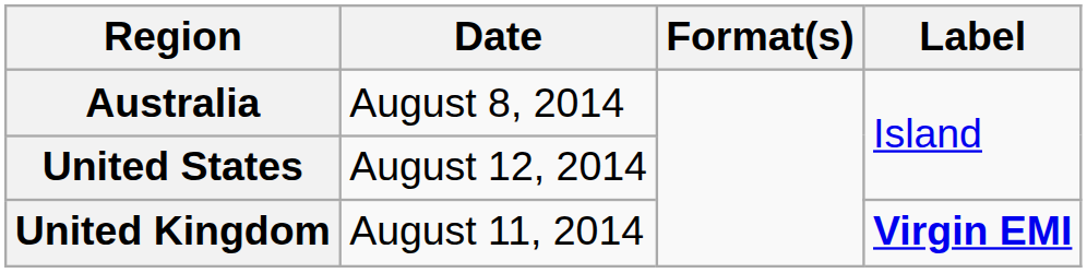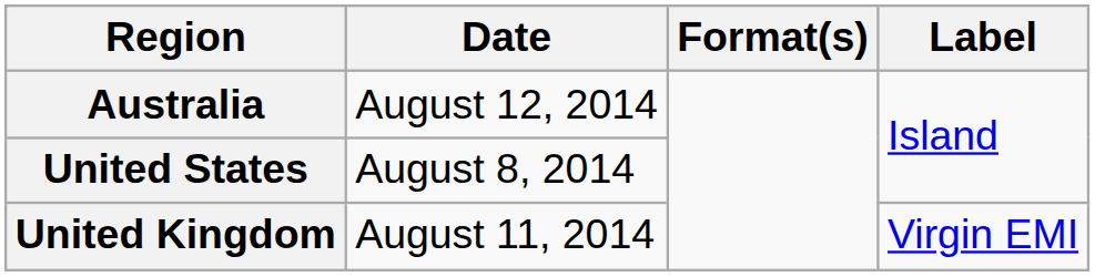Australia | Date: August 8, 2014 -> August 12, 2014
United States | Date: August 12, 2014 -> August 8, 2014
United Kingdom | Label: bold -> normal
